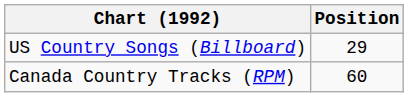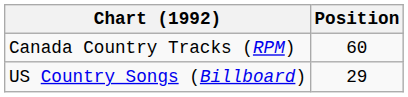rows swapped: Canada Country Tracks (RPM) <-> US Country Songs (Billboard)
